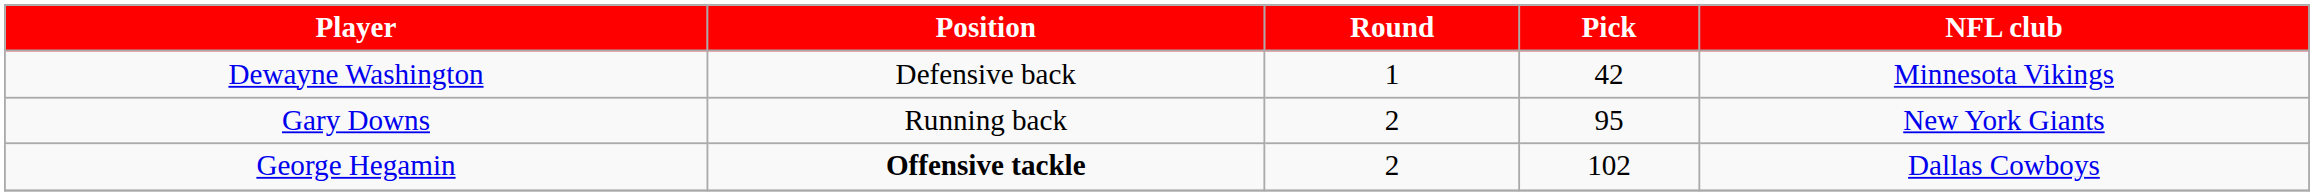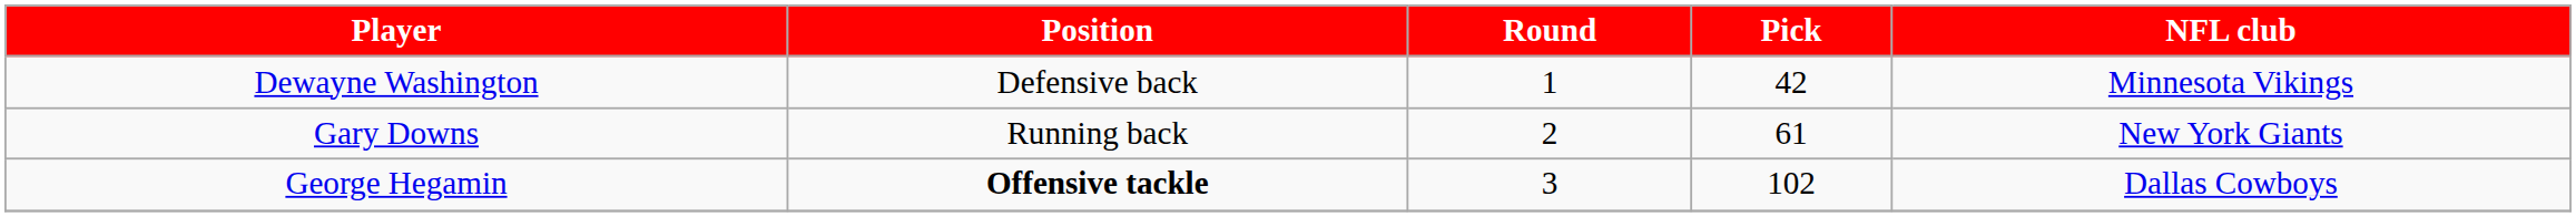Gary Downs | Pick: 95 -> 61
George Hegamin | Round: 2 -> 3
